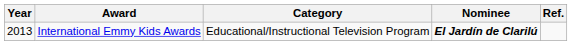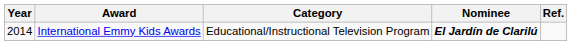International Emmy Kids Awards | Year: 2013 -> 2014
